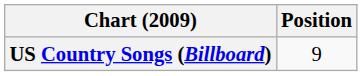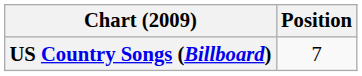US Country Songs (Billboard) | Position: 9 -> 7
